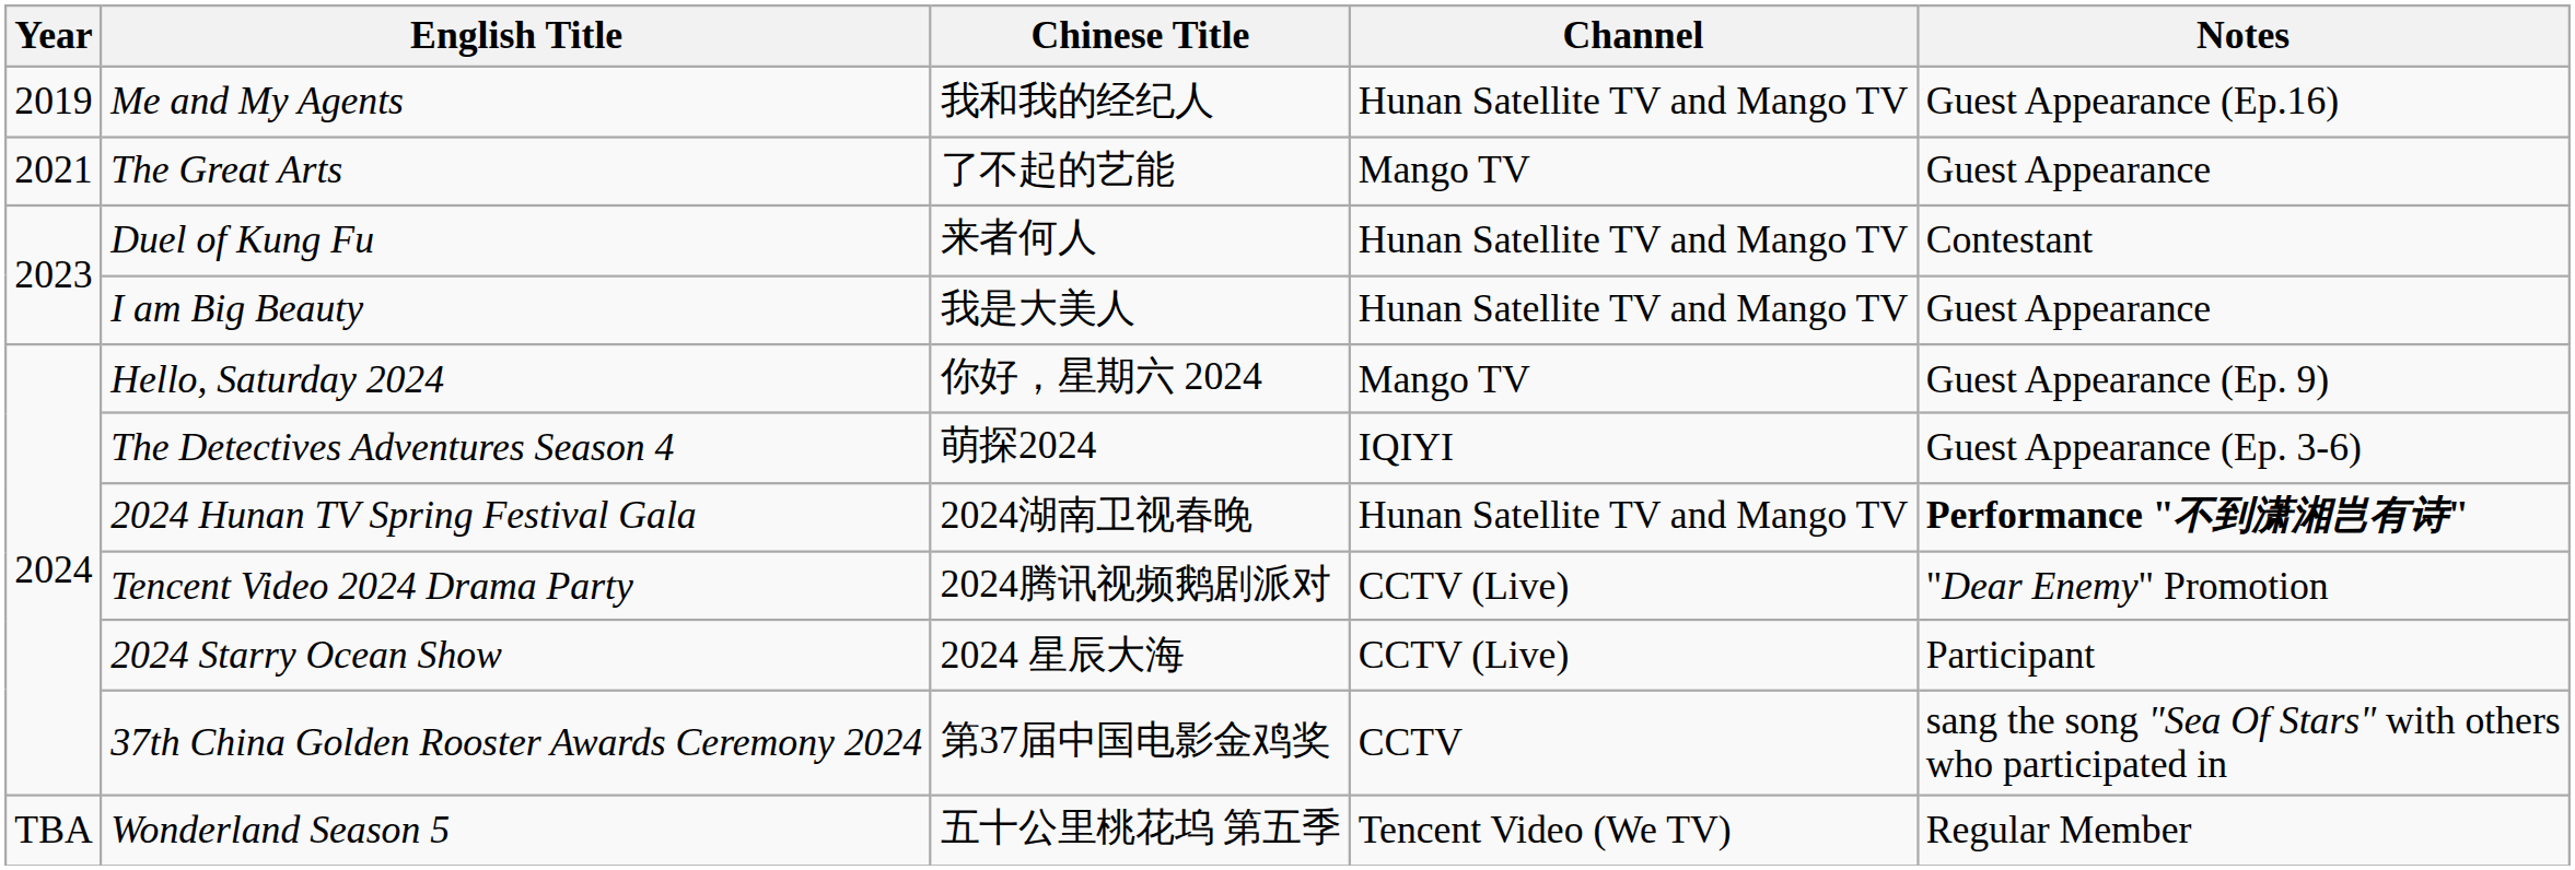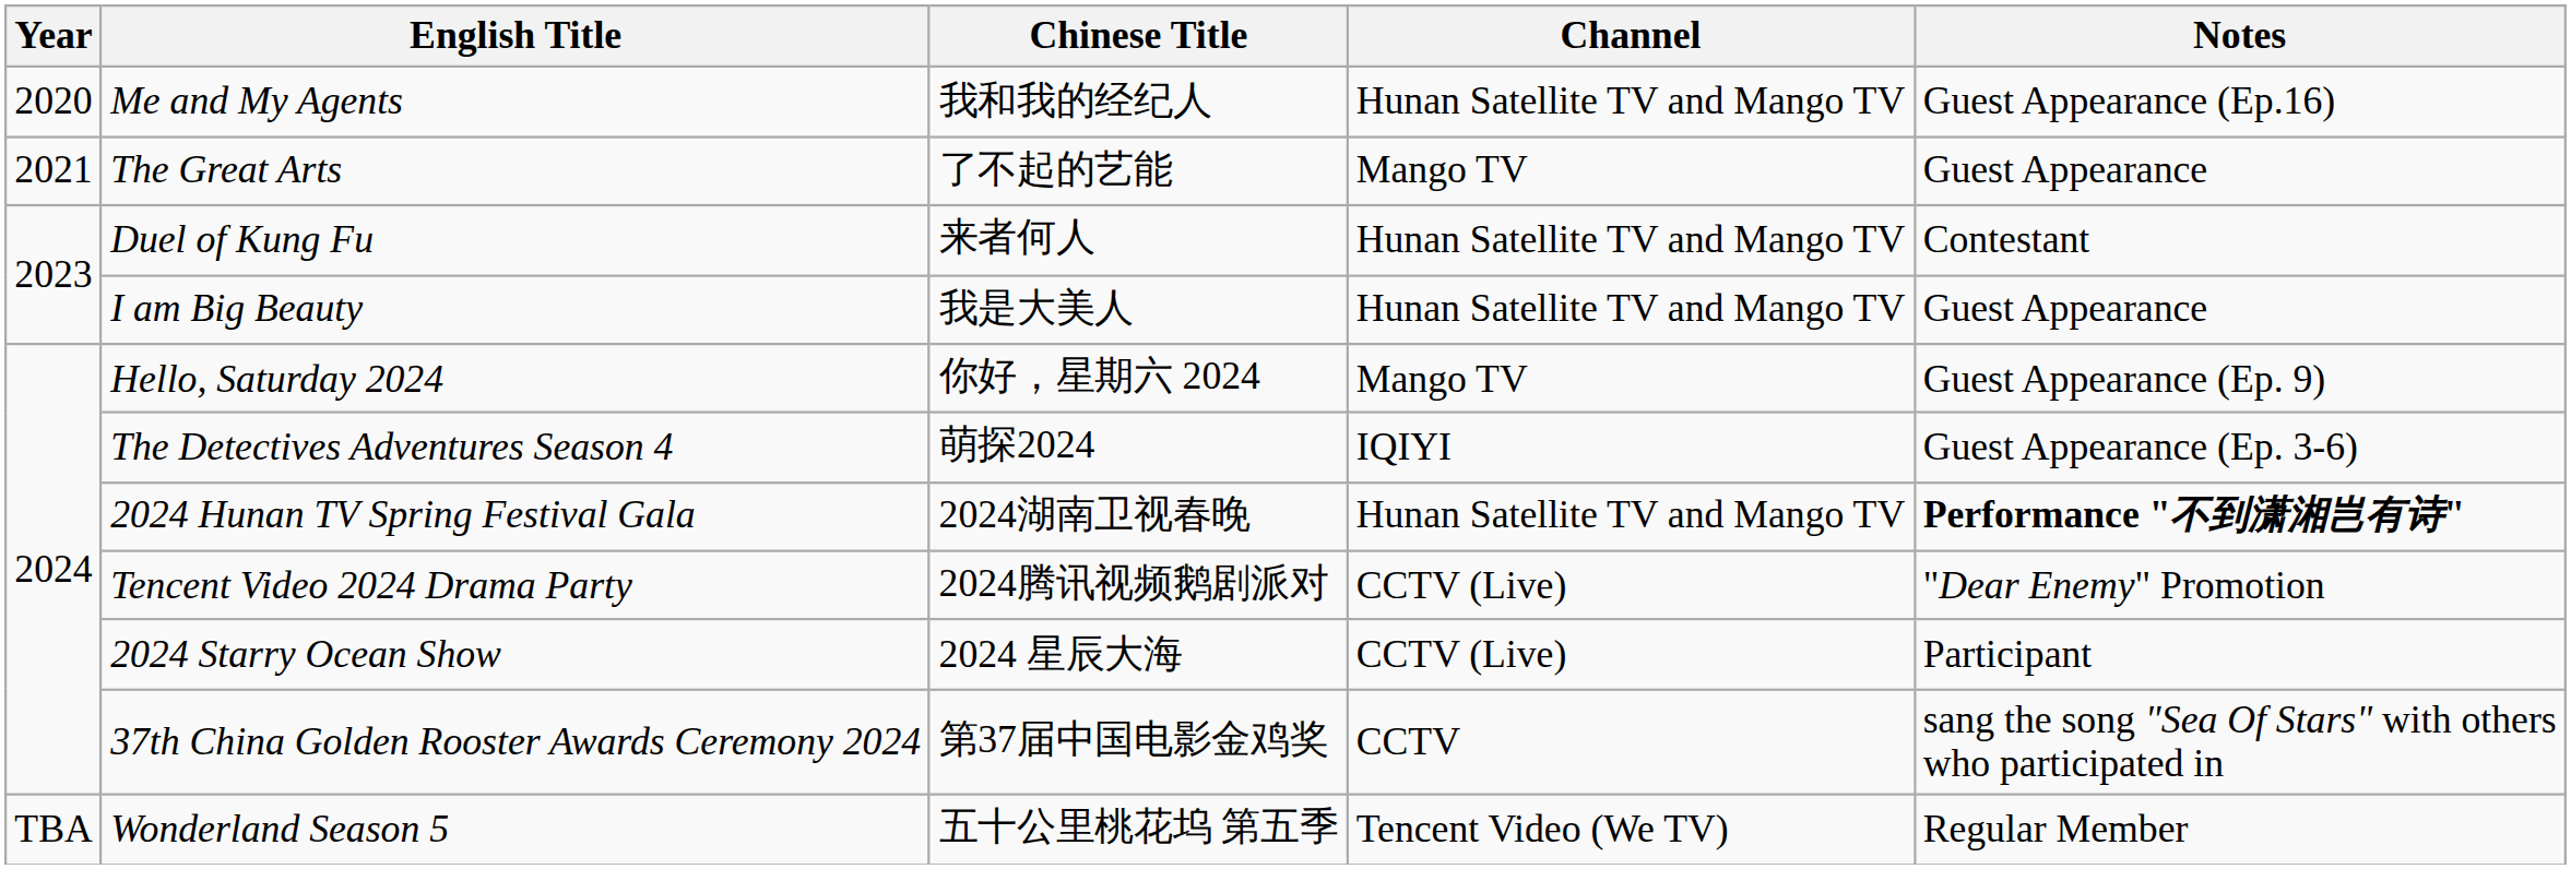Me and My Agents | Year: 2019 -> 2020
